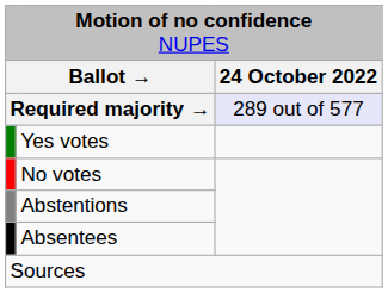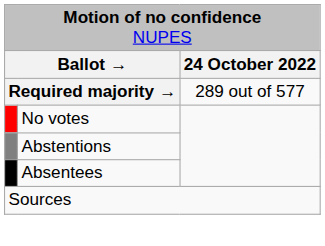Required majority → | column 3: lavender background -> no background
- row: Yes votes
